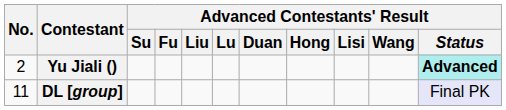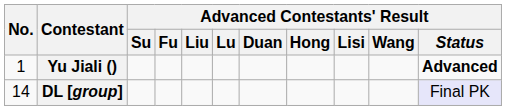Yu Jiali () | No.: 2 -> 1
Yu Jiali () | Advanced Contestants' Result / Status: paleturquoise background -> no background
DL [group] | No.: 11 -> 14
